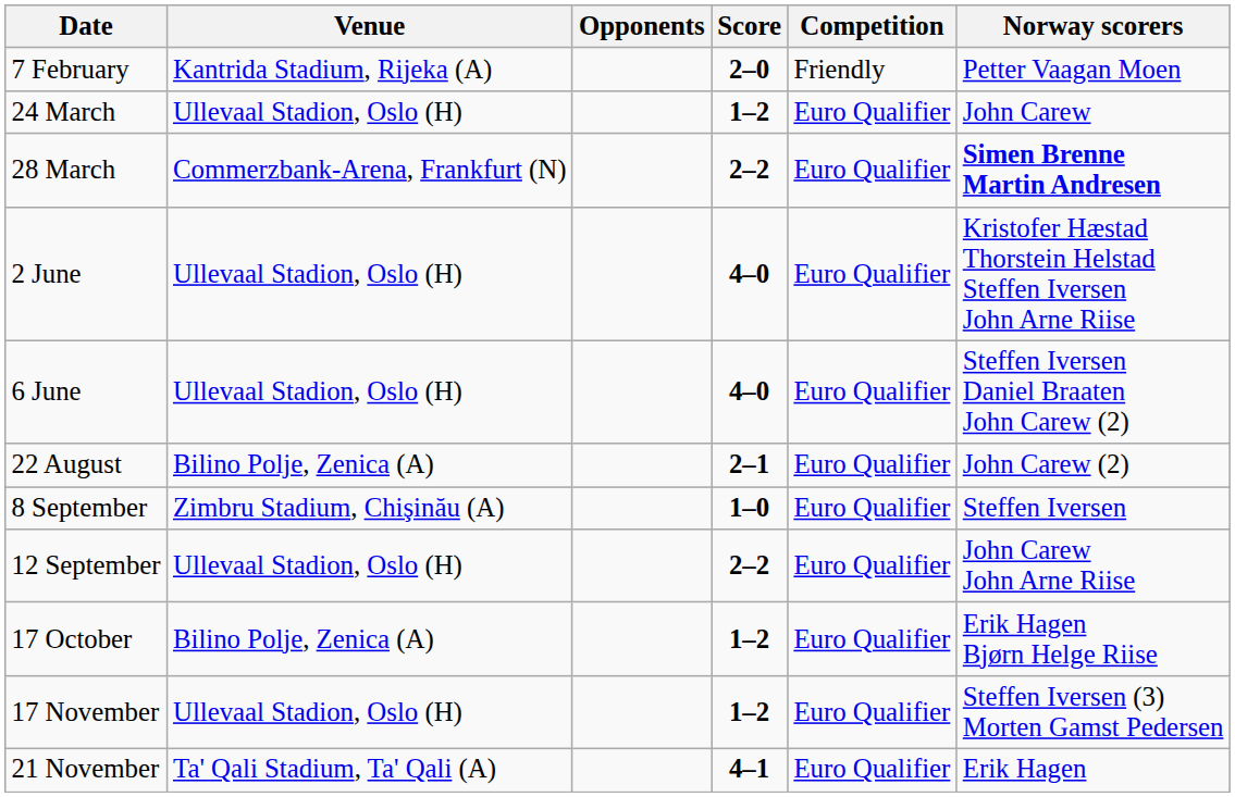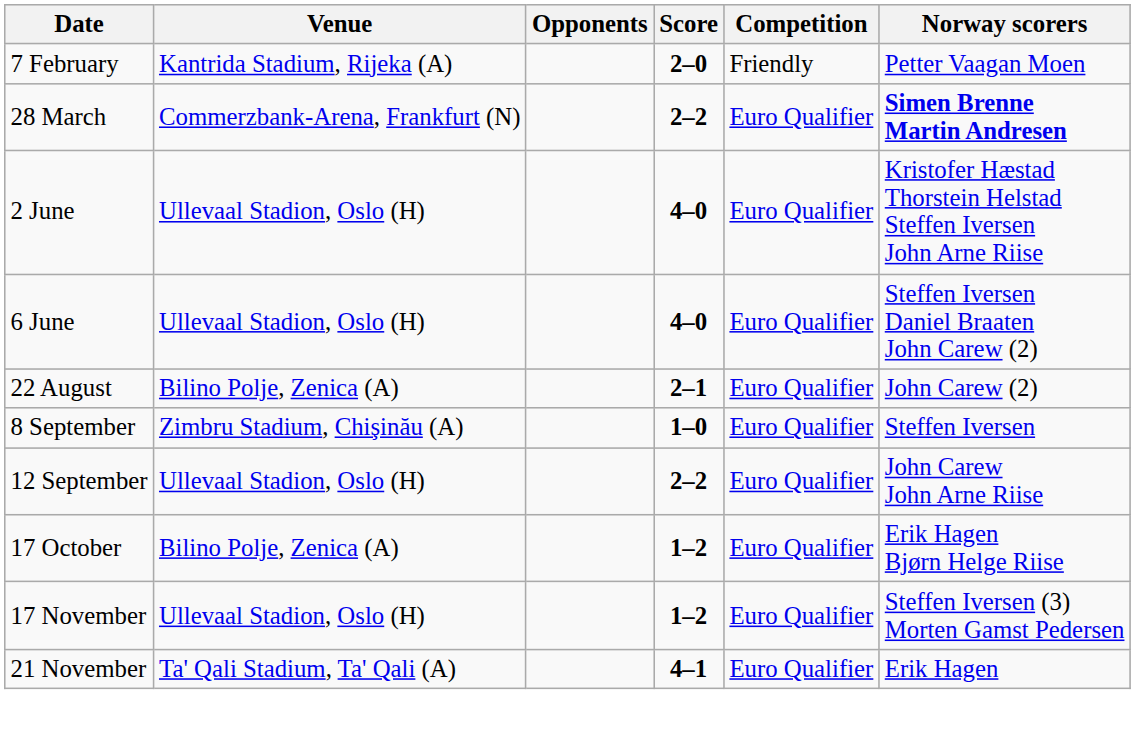- row: 24 March | Ullevaal Stadion, Oslo (H) | 1–2 | Euro Qualifier | John Carew
